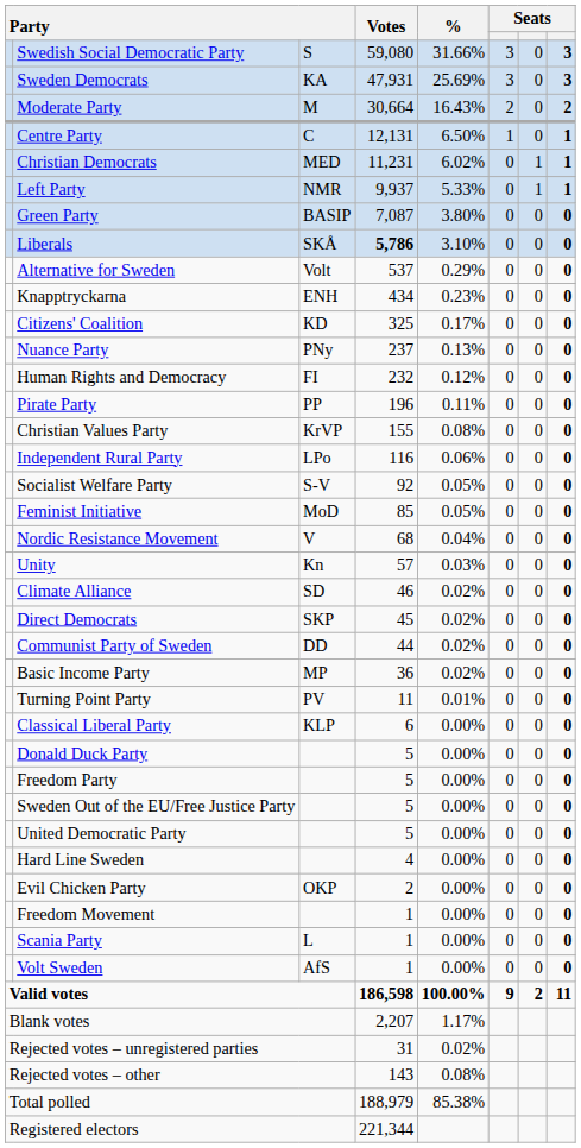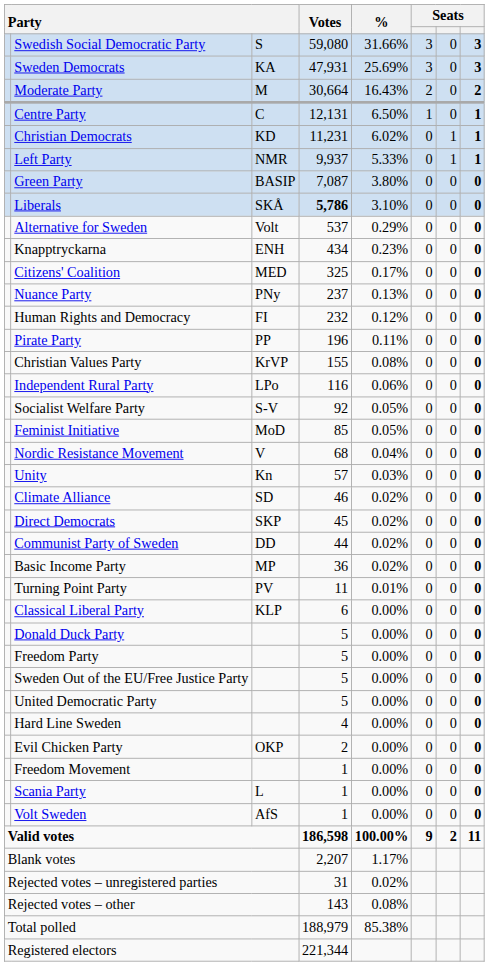Christian Democrats | column 3: MED -> KD
Citizens' Coalition | column 3: KD -> MED
